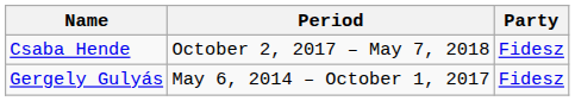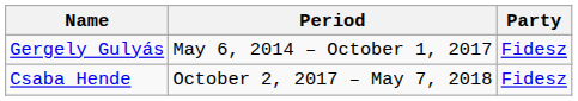rows swapped: Gergely Gulyás <-> Csaba Hende
